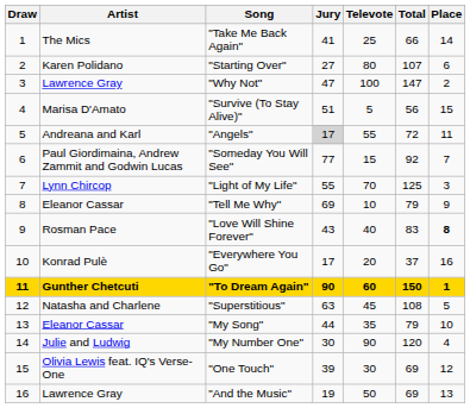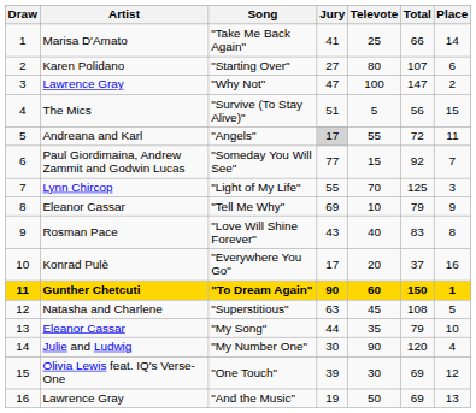"Take Me Back Again" | Artist: The Mics -> Marisa D'Amato
"Survive (To Stay Alive)" | Artist: Marisa D'Amato -> The Mics
"Love Will Shine Forever" | Place: bold -> normal
